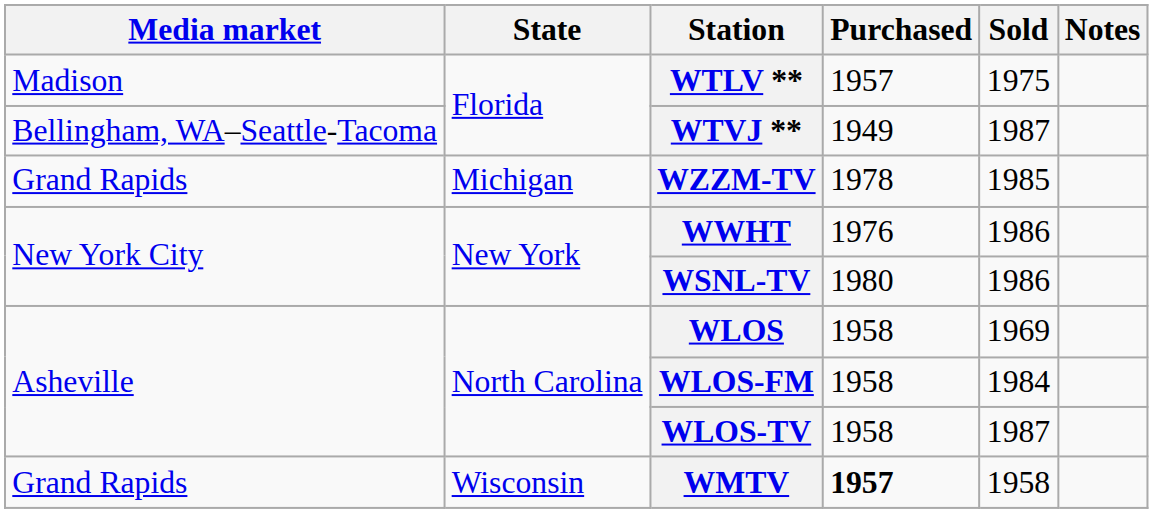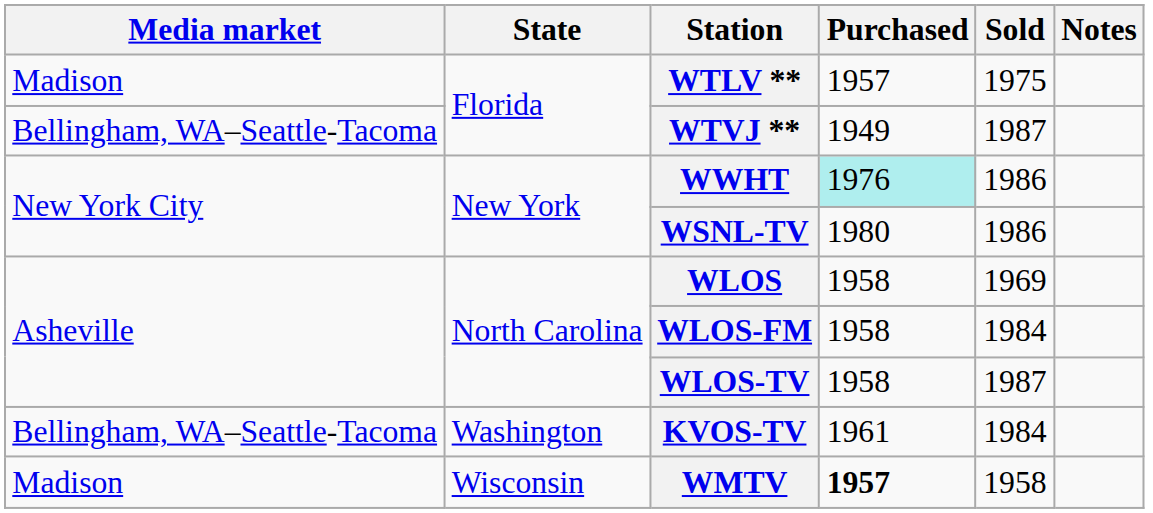- row: Grand Rapids | Michigan | WZZM-TV | 1978 | 1985
WWHT | Purchased: no background -> paleturquoise background
+ row: Bellingham, WA–Seattle-Tacoma | Washington | KVOS-TV | 1961 | 1984
WMTV | Media market: Grand Rapids -> Madison
